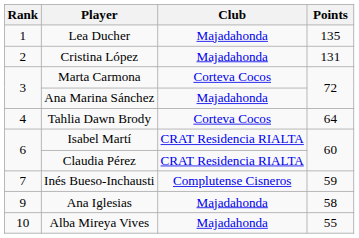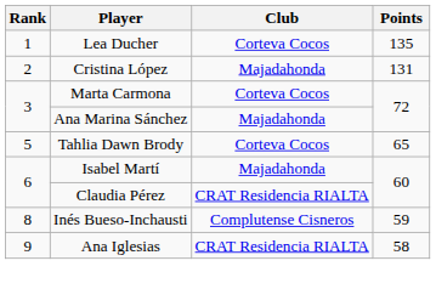Lea Ducher | Club: Majadahonda -> Corteva Cocos
Tahlia Dawn Brody | Rank: 4 -> 5
Tahlia Dawn Brody | Points: 64 -> 65
Isabel Martí | Club: CRAT Residencia RIALTA -> Majadahonda
Inés Bueso-Inchausti | Rank: 7 -> 8
Ana Iglesias | Club: Majadahonda -> CRAT Residencia RIALTA
- row: 10 | Alba Mireya Vives | Majadahonda | 55
